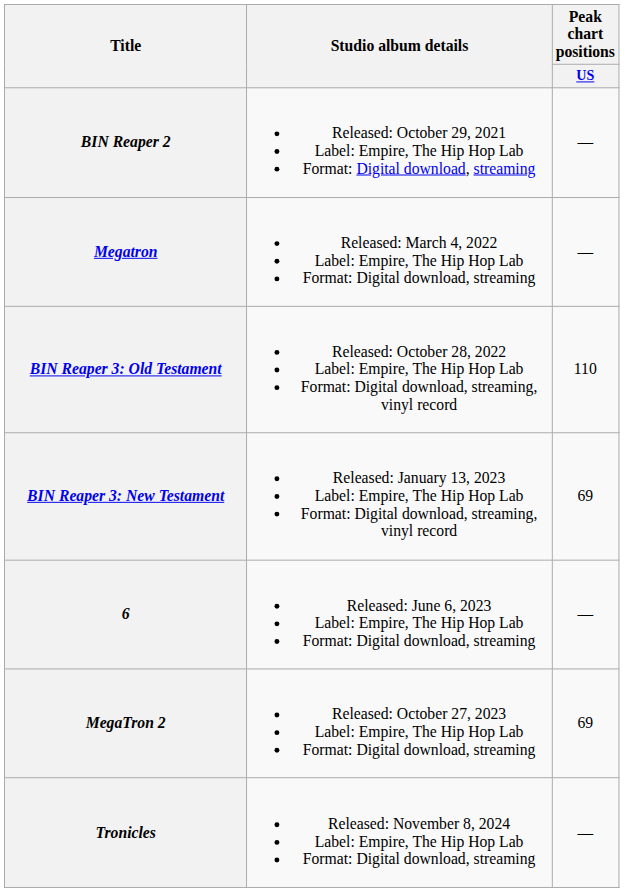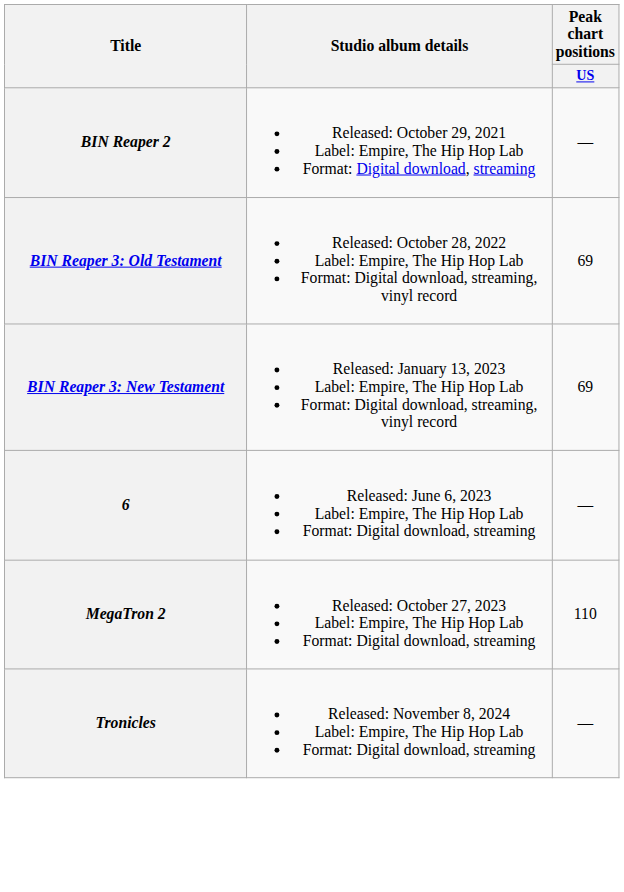- row: Megatron | Released: March 4, 2022 Label: Empire, The Hip Hop Lab Format: Digital download, streaming | —
BIN Reaper 3: Old Testament | Peak chart positions / US: 110 -> 69
MegaTron 2 | Peak chart positions / US: 69 -> 110
